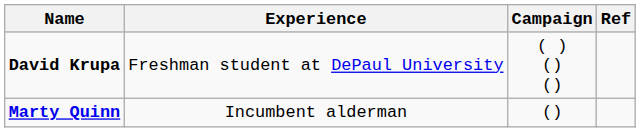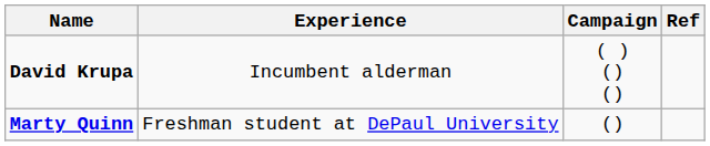David Krupa | Experience: Freshman student at DePaul University -> Incumbent alderman
Marty Quinn | Experience: Incumbent alderman -> Freshman student at DePaul University
